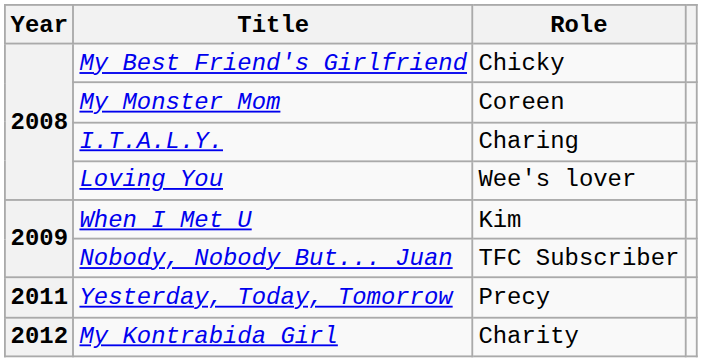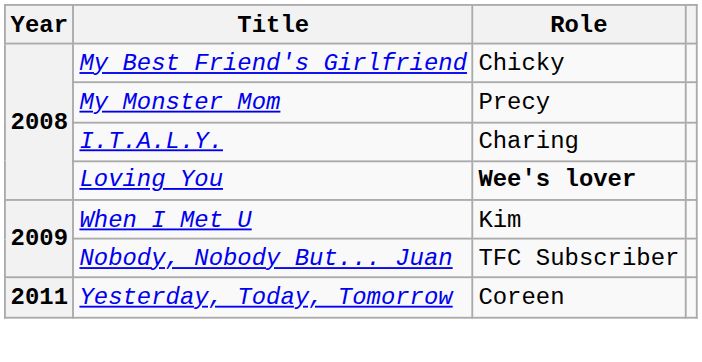My Monster Mom | Role: Coreen -> Precy
Loving You | Role: normal -> bold
Yesterday, Today, Tomorrow | Role: Precy -> Coreen
- row: 2012 | My Kontrabida Girl | Charity
